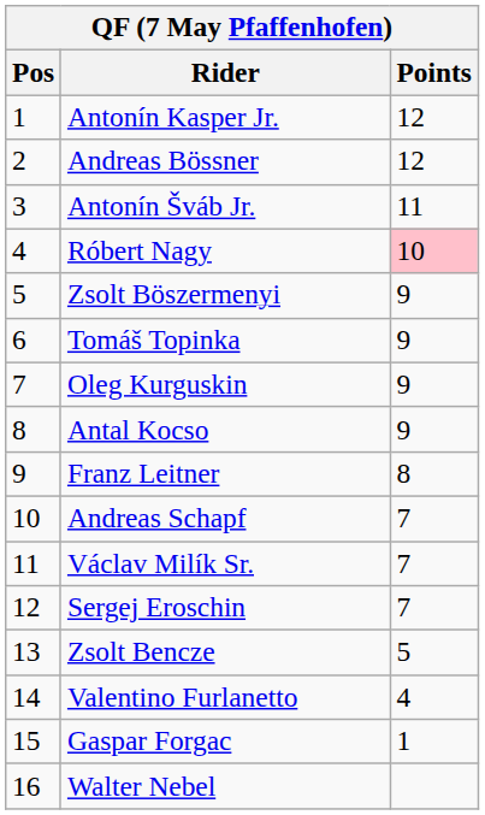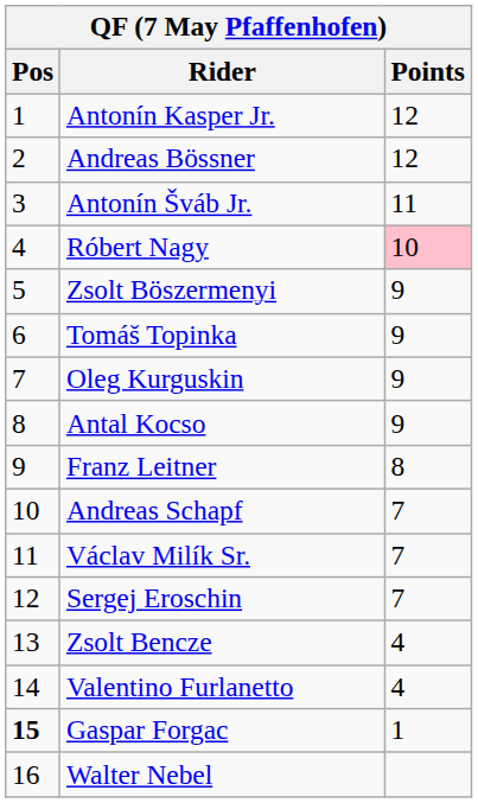Zsolt Bencze | Points: 5 -> 4
Gaspar Forgac | Pos: normal -> bold
